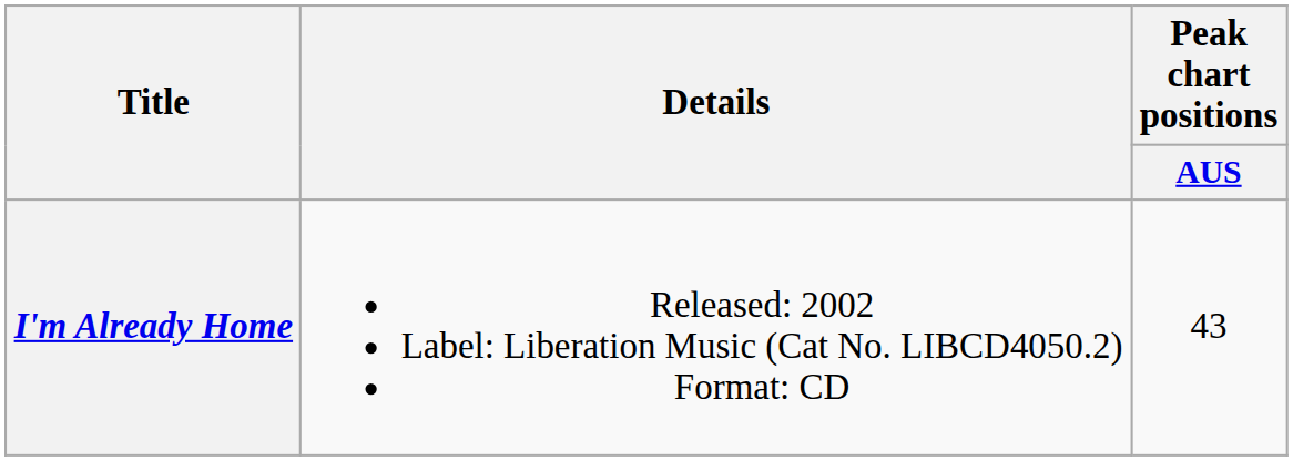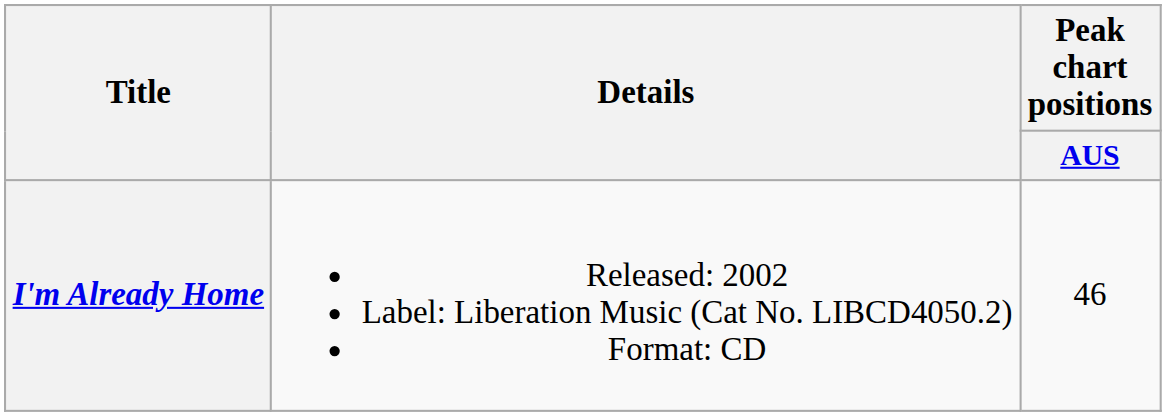I'm Already Home | Peak chart positions / AUS: 43 -> 46
